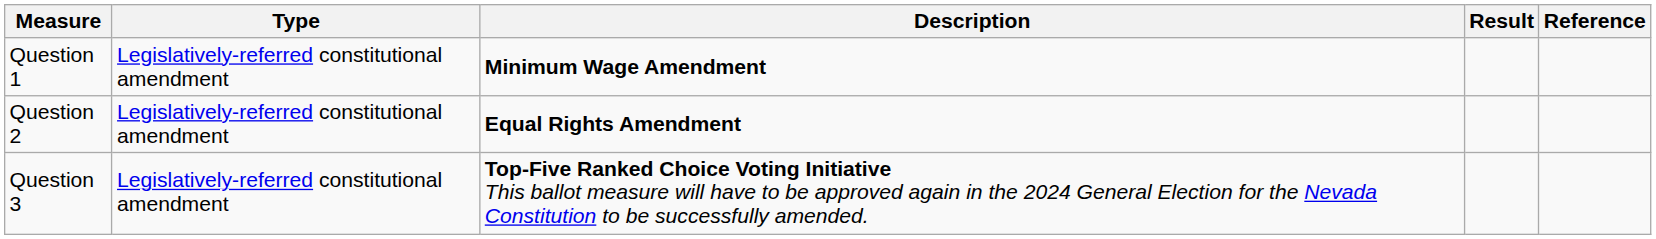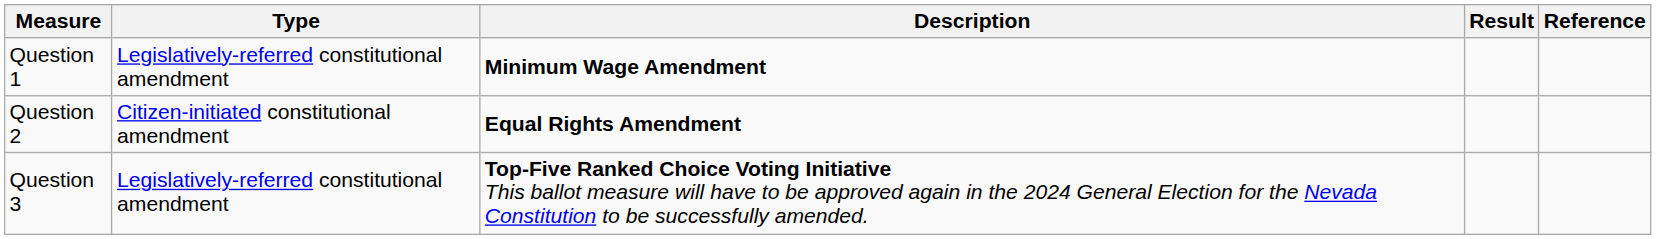Question 2 | Type: Legislatively-referred constitutional amendment -> Citizen-initiated constitutional amendment
